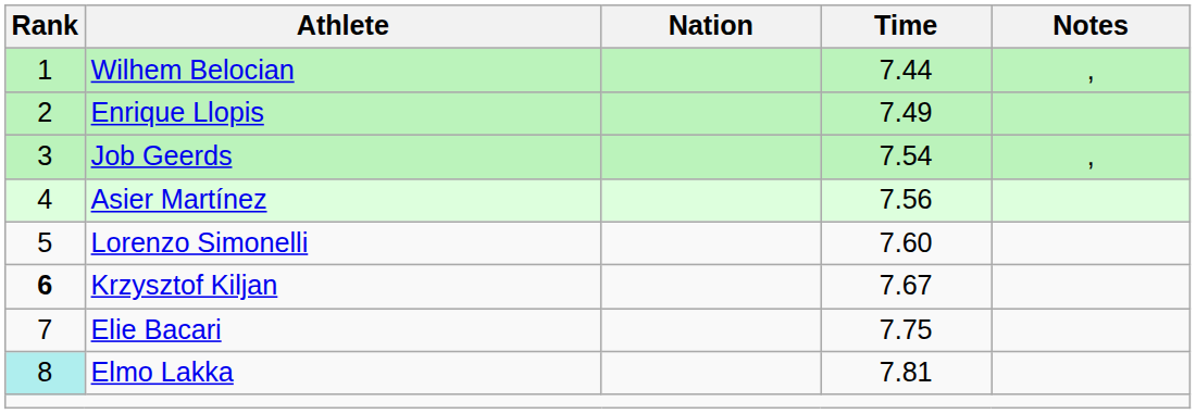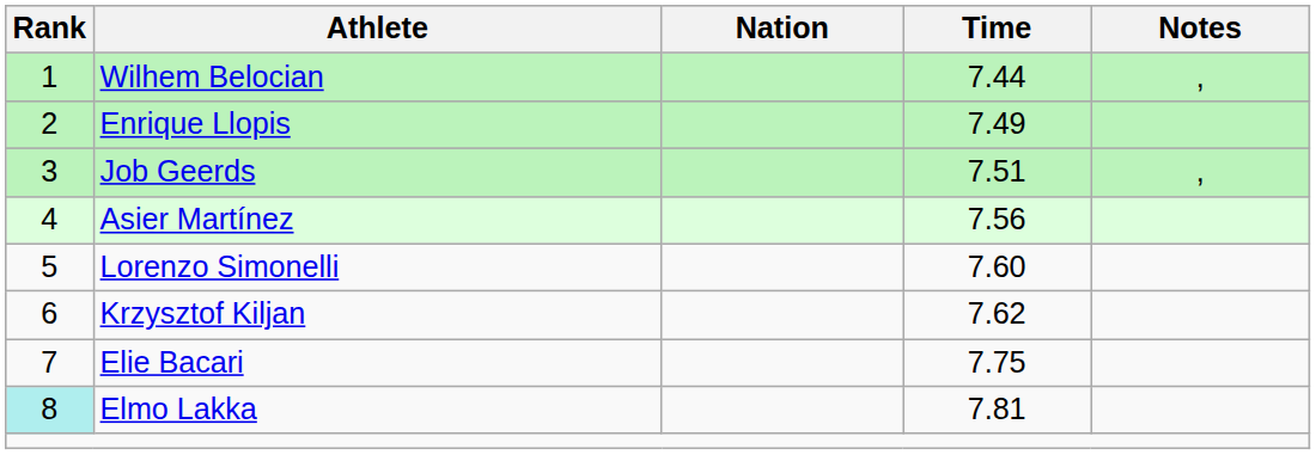Job Geerds | Time: 7.54 -> 7.51
Krzysztof Kiljan | Rank: bold -> normal
Krzysztof Kiljan | Time: 7.67 -> 7.62
